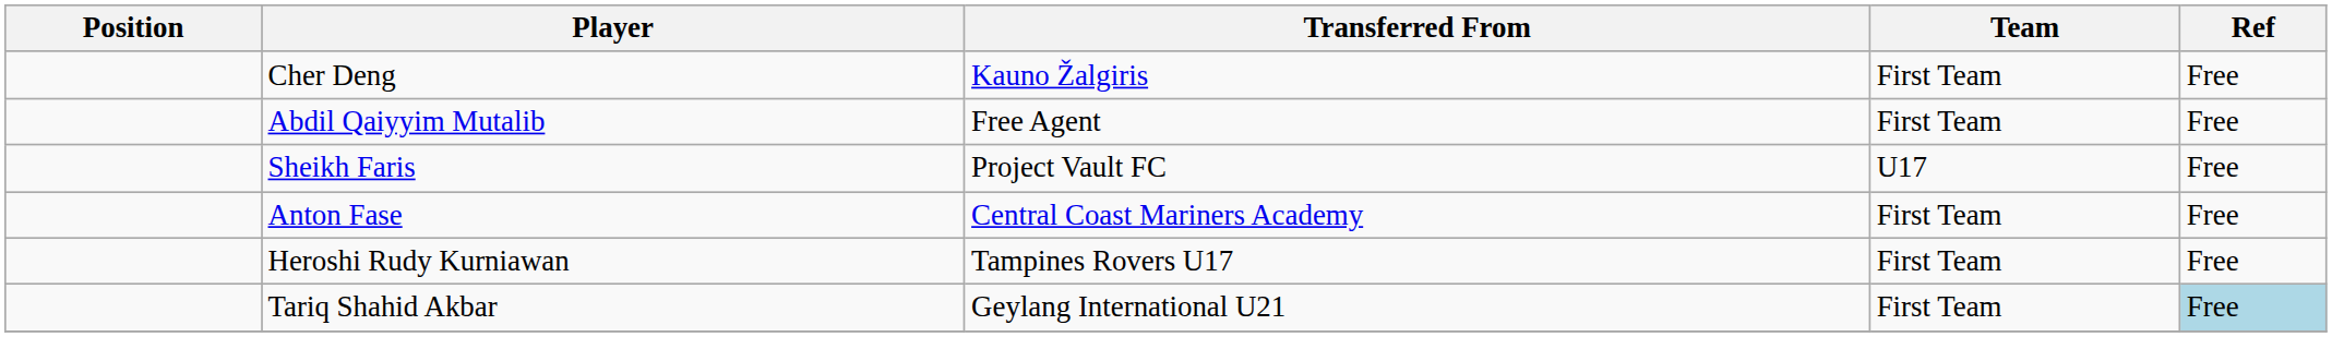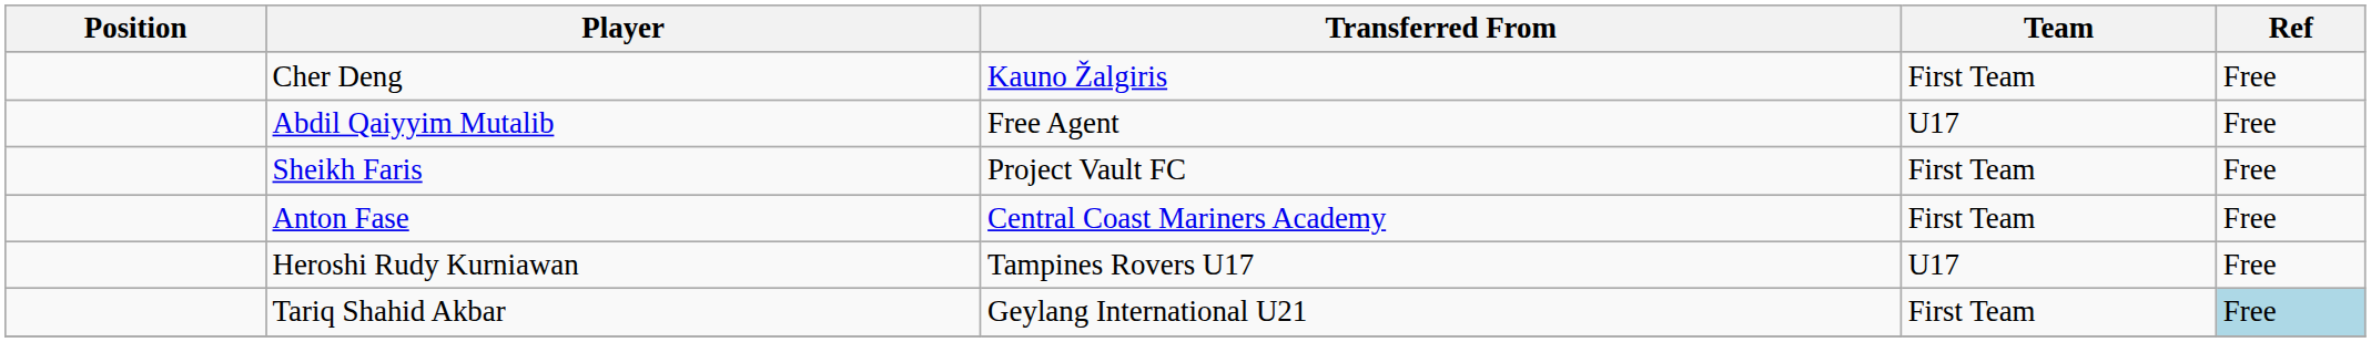Abdil Qaiyyim Mutalib | Team: First Team -> U17
Sheikh Faris | Team: U17 -> First Team
Heroshi Rudy Kurniawan | Team: First Team -> U17
